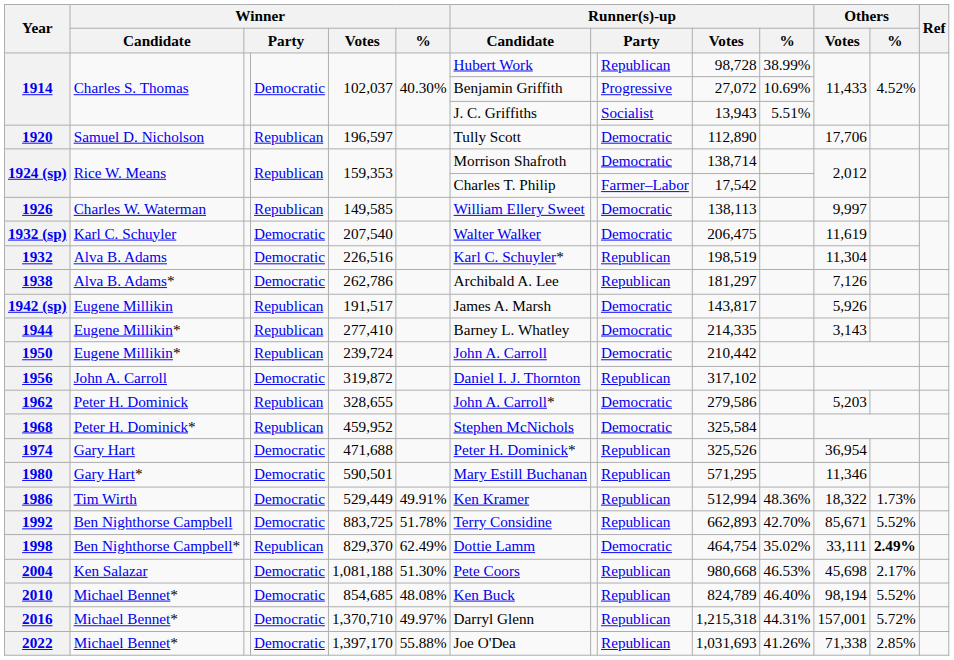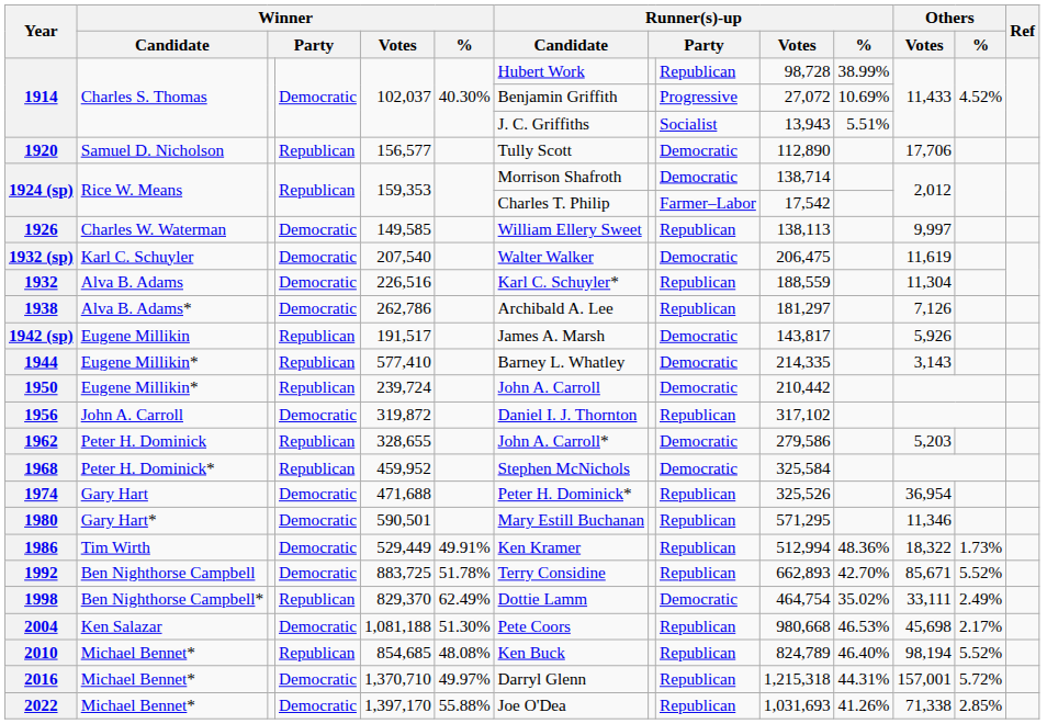1920 | Winner / Votes: 196,597 -> 156,577
1926 | column 4: Republican -> Democratic
1926 | column 9: Democratic -> Republican
1932 | Runner(s)-up / Votes: 198,519 -> 188,559
1944 | Winner / Votes: 277,410 -> 577,410
1998 | Others / %: bold -> normal
2010 | column 4: Democratic -> Republican
